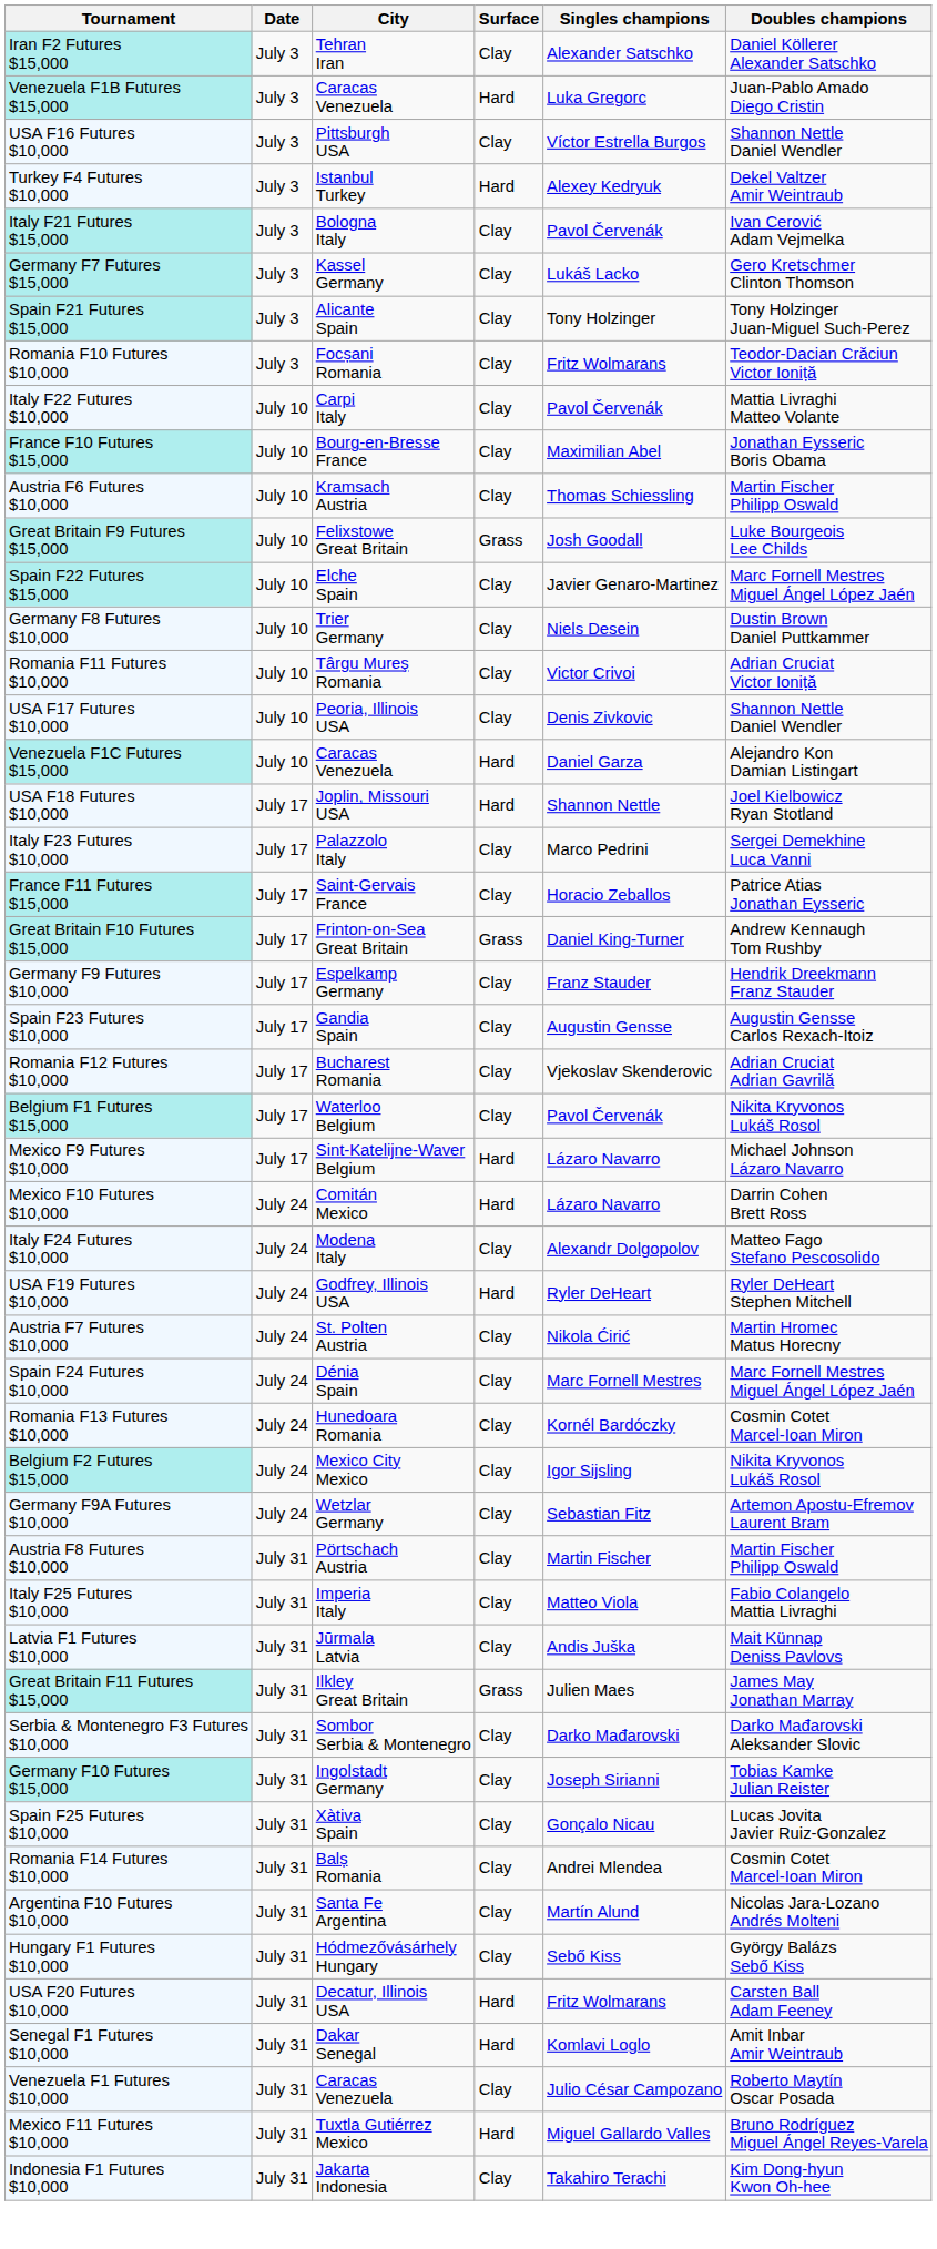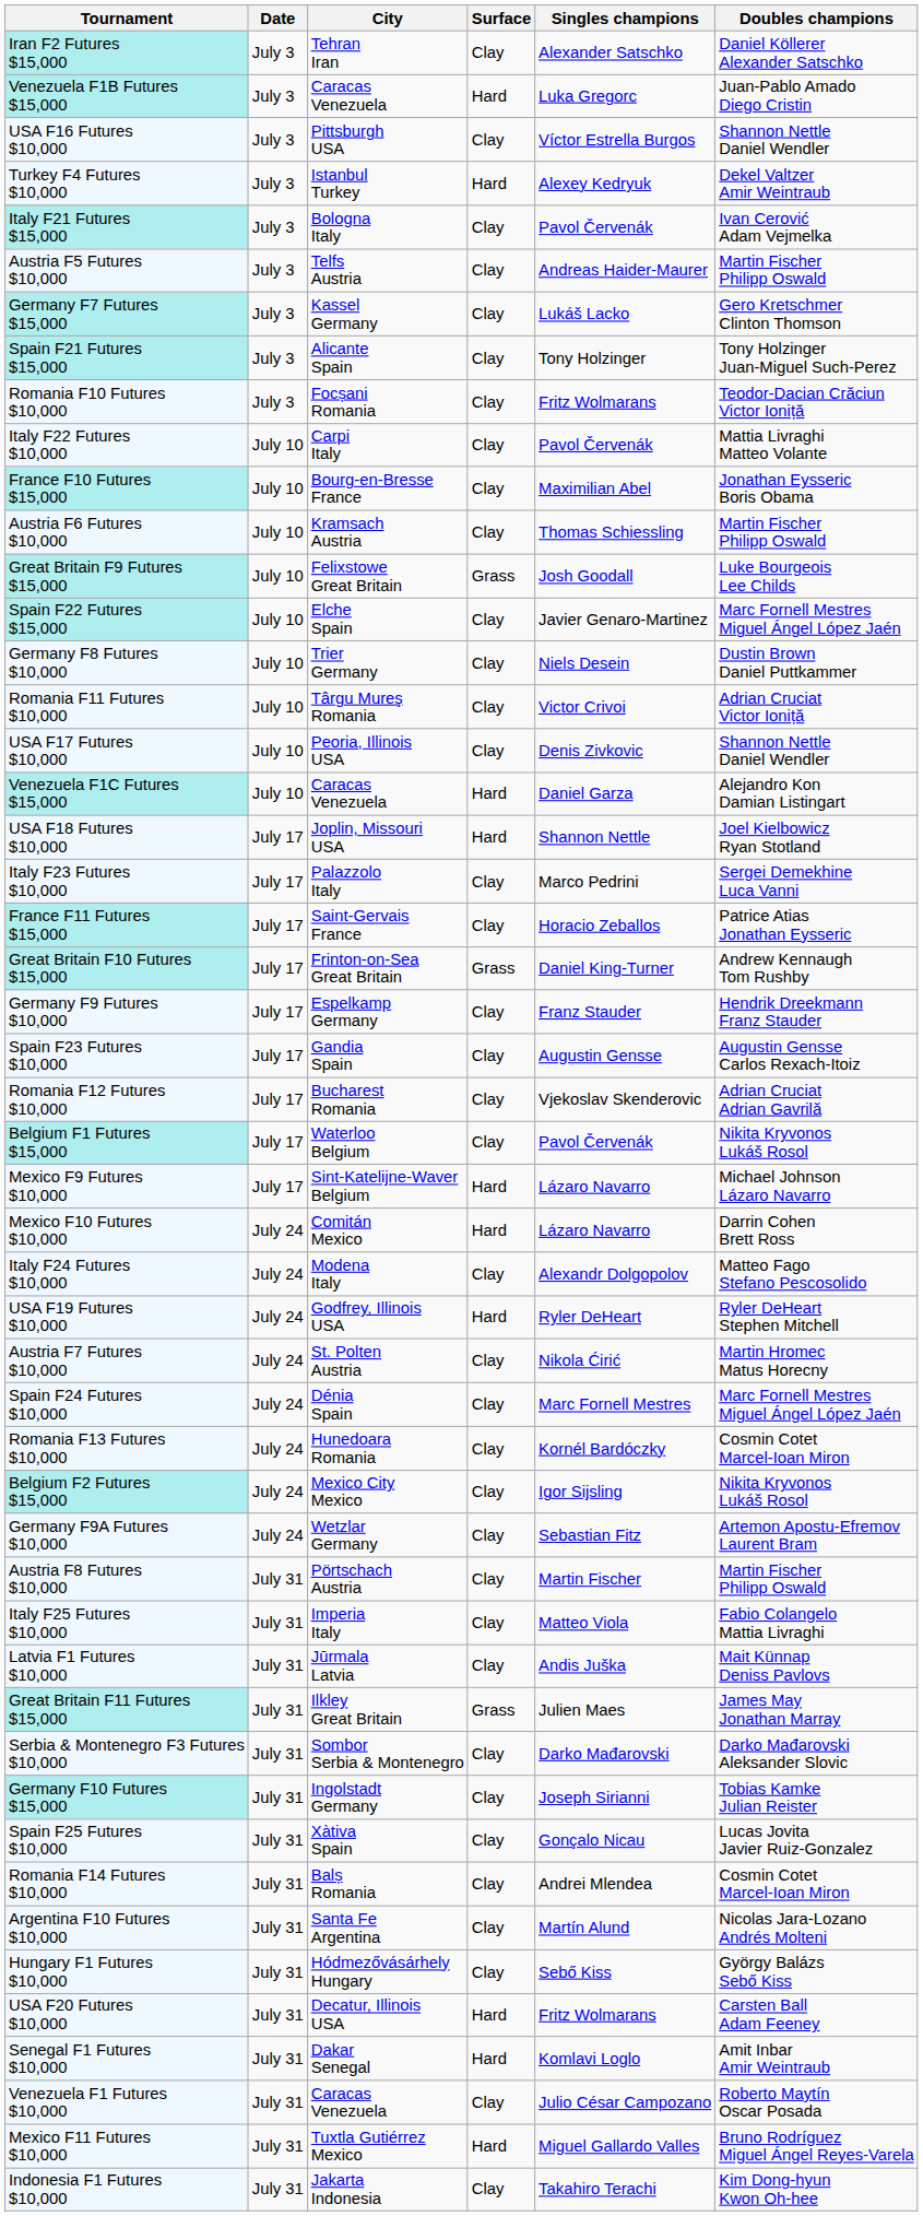+ row: Austria F5 Futures $10,000 | July 3 | Telfs Austria | Clay | Andreas Haider-Maurer | Martin Fischer Philipp Oswald
